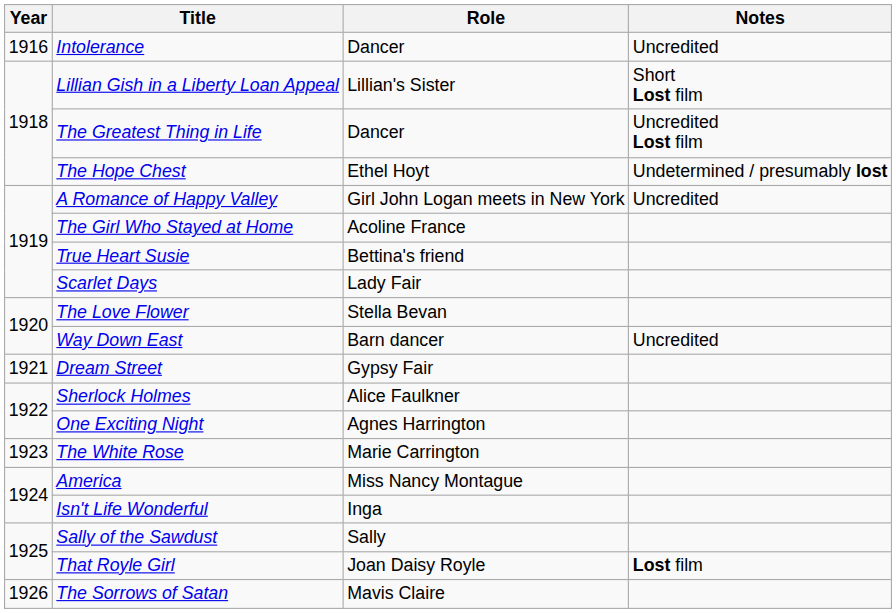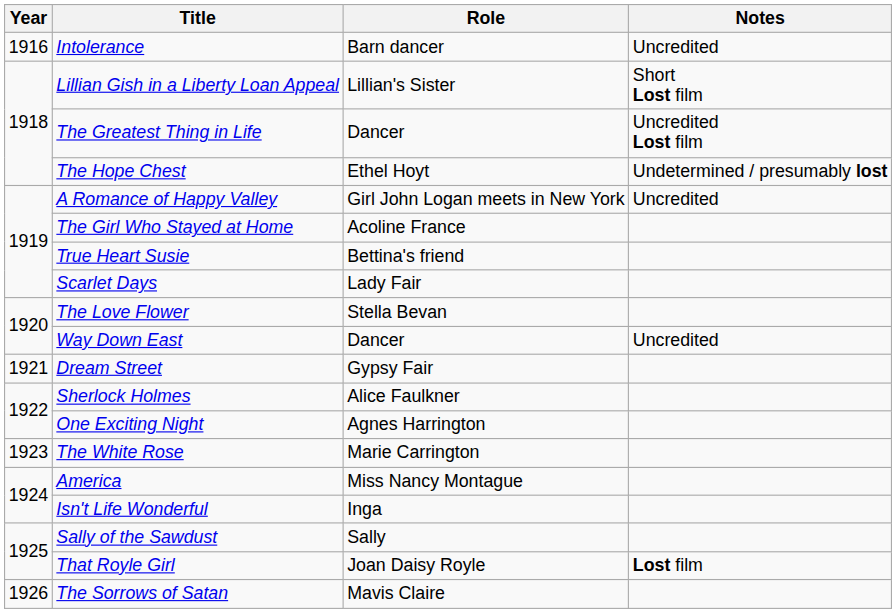Intolerance | Role: Dancer -> Barn dancer
Way Down East | Role: Barn dancer -> Dancer
